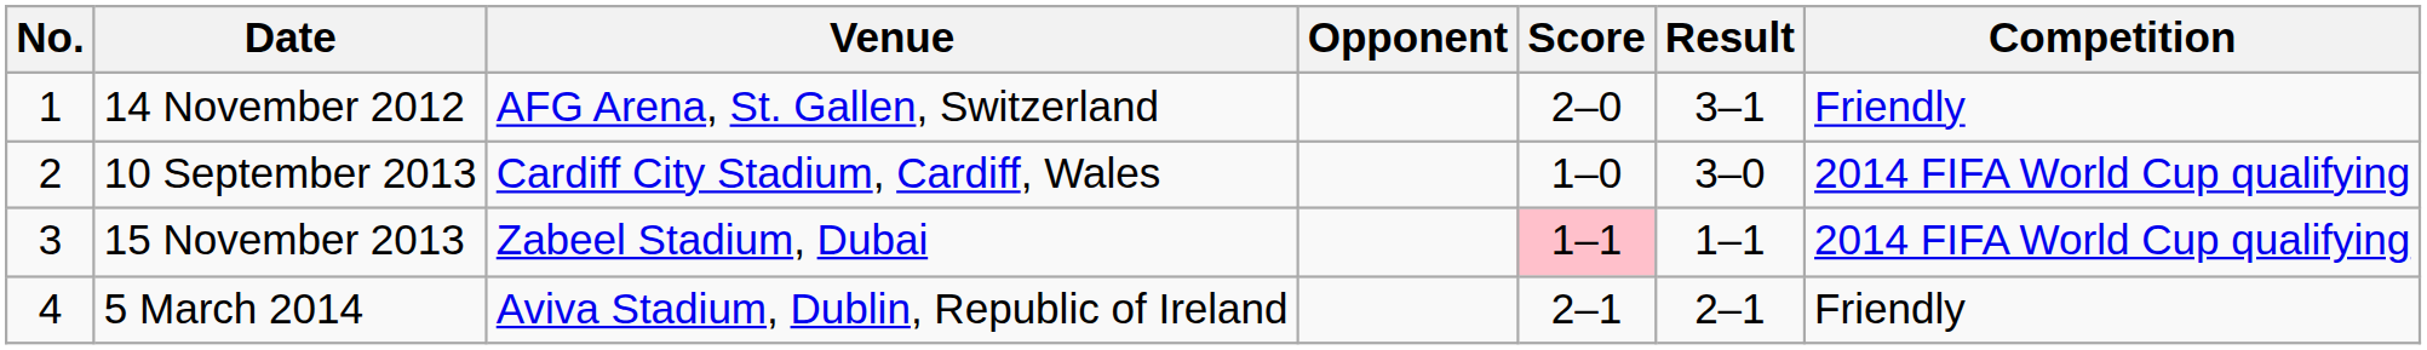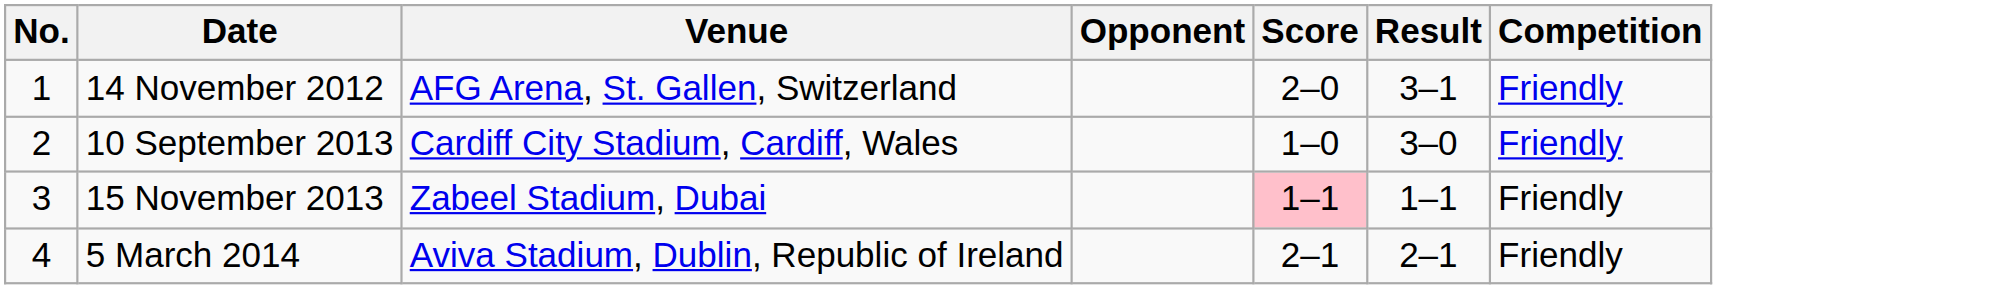10 September 2013 | Competition: 2014 FIFA World Cup qualifying -> Friendly
15 November 2013 | Competition: 2014 FIFA World Cup qualifying -> Friendly
